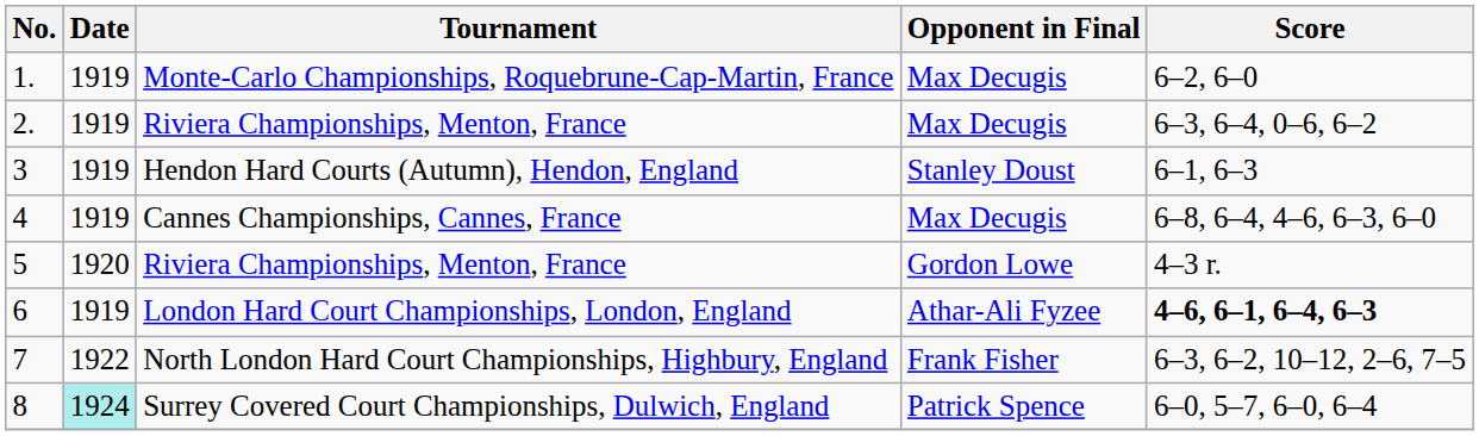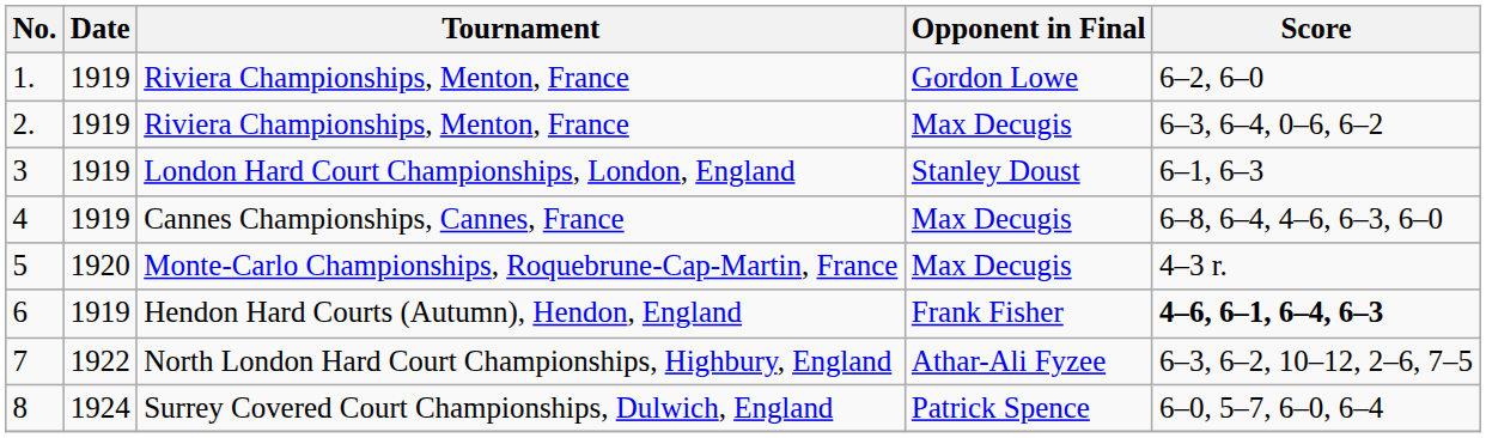1. | Tournament: Monte-Carlo Championships, Roquebrune-Cap-Martin, France -> Riviera Championships, Menton, France
1. | Opponent in Final: Max Decugis -> Gordon Lowe
3 | Tournament: Hendon Hard Courts (Autumn), Hendon, England -> London Hard Court Championships, London, England
5 | Tournament: Riviera Championships, Menton, France -> Monte-Carlo Championships, Roquebrune-Cap-Martin, France
5 | Opponent in Final: Gordon Lowe -> Max Decugis
6 | Tournament: London Hard Court Championships, London, England -> Hendon Hard Courts (Autumn), Hendon, England
6 | Opponent in Final: Athar-Ali Fyzee -> Frank Fisher
7 | Opponent in Final: Frank Fisher -> Athar-Ali Fyzee
8 | Date: paleturquoise background -> no background
